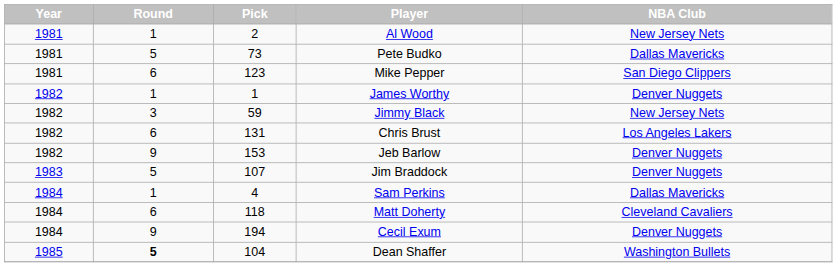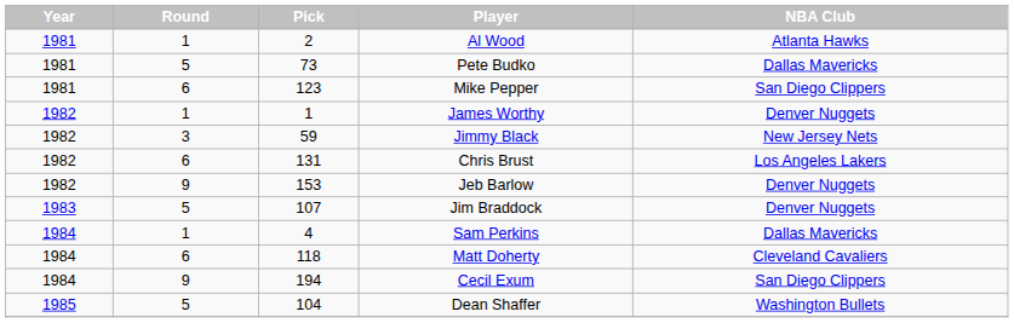Al Wood | NBA Club: New Jersey Nets -> Atlanta Hawks
Cecil Exum | NBA Club: Denver Nuggets -> San Diego Clippers
Dean Shaffer | Round: bold -> normal
